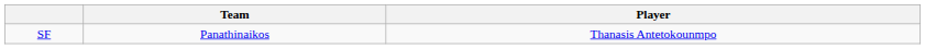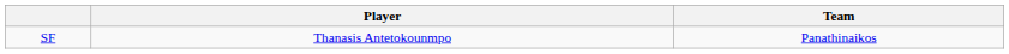columns swapped: Player <-> Team
